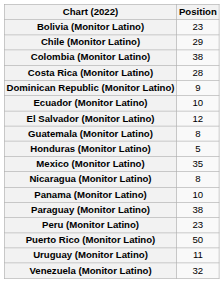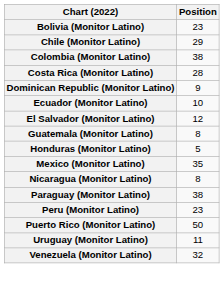- row: Panama (Monitor Latino) | 10
